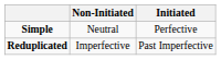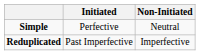columns swapped: Non-Initiated <-> Initiated
